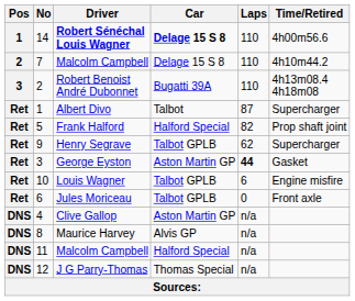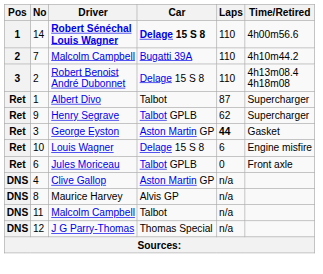7 / Malcolm Campbell | Car: Delage 15 S 8 -> Bugatti 39A
Robert Benoist André Dubonnet | Car: Bugatti 39A -> Delage 15 S 8
- row: Ret | 5 | Frank Halford | Halford Special | 82 | Prop shaft joint
Louis Wagner | Car: Talbot GPLB -> Delage 15 S 8
11 / Malcolm Campbell | Car: Halford Special -> Talbot
